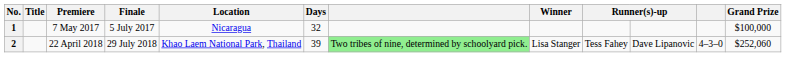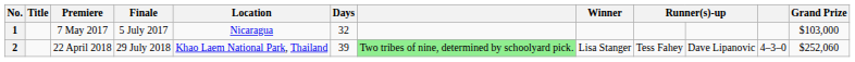1 | Grand Prize: $100,000 -> $103,000
